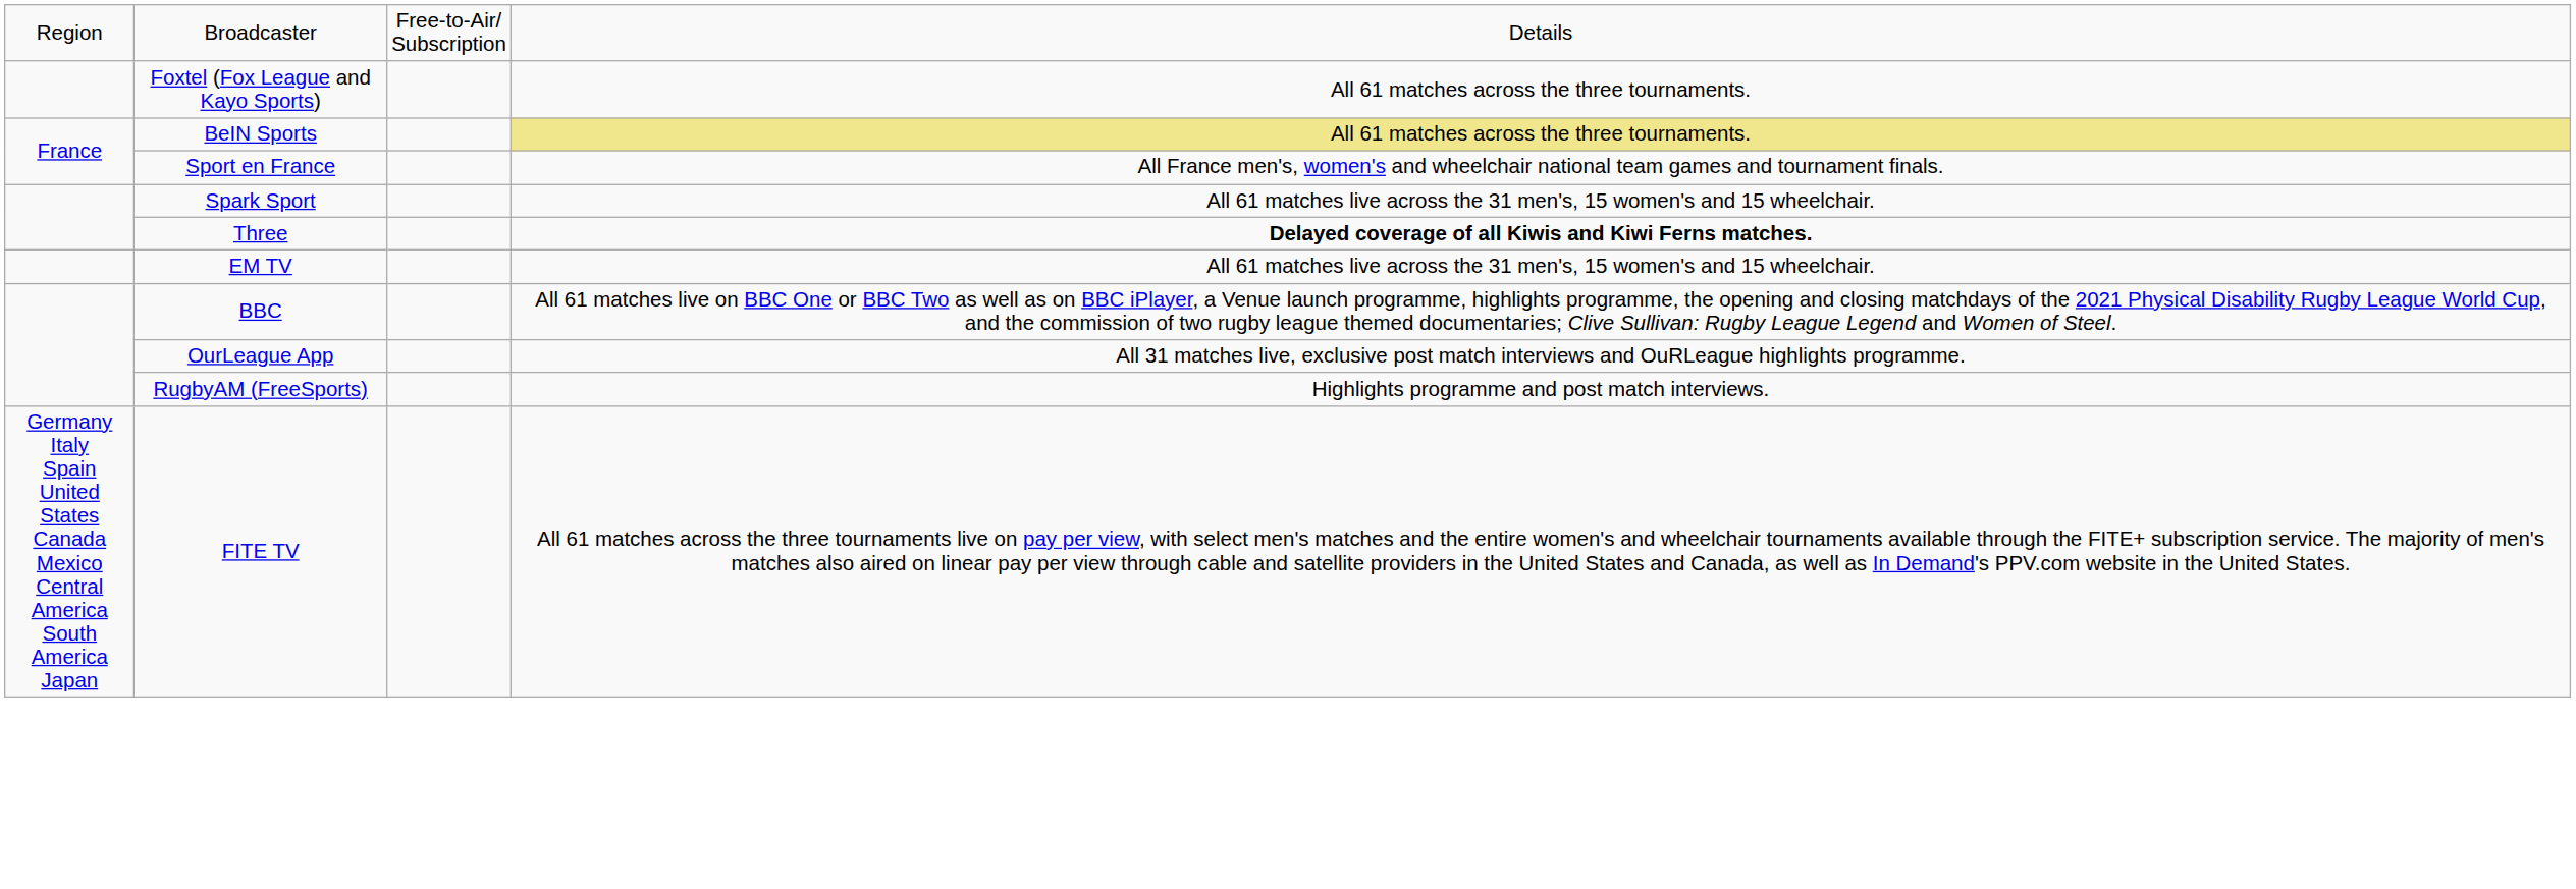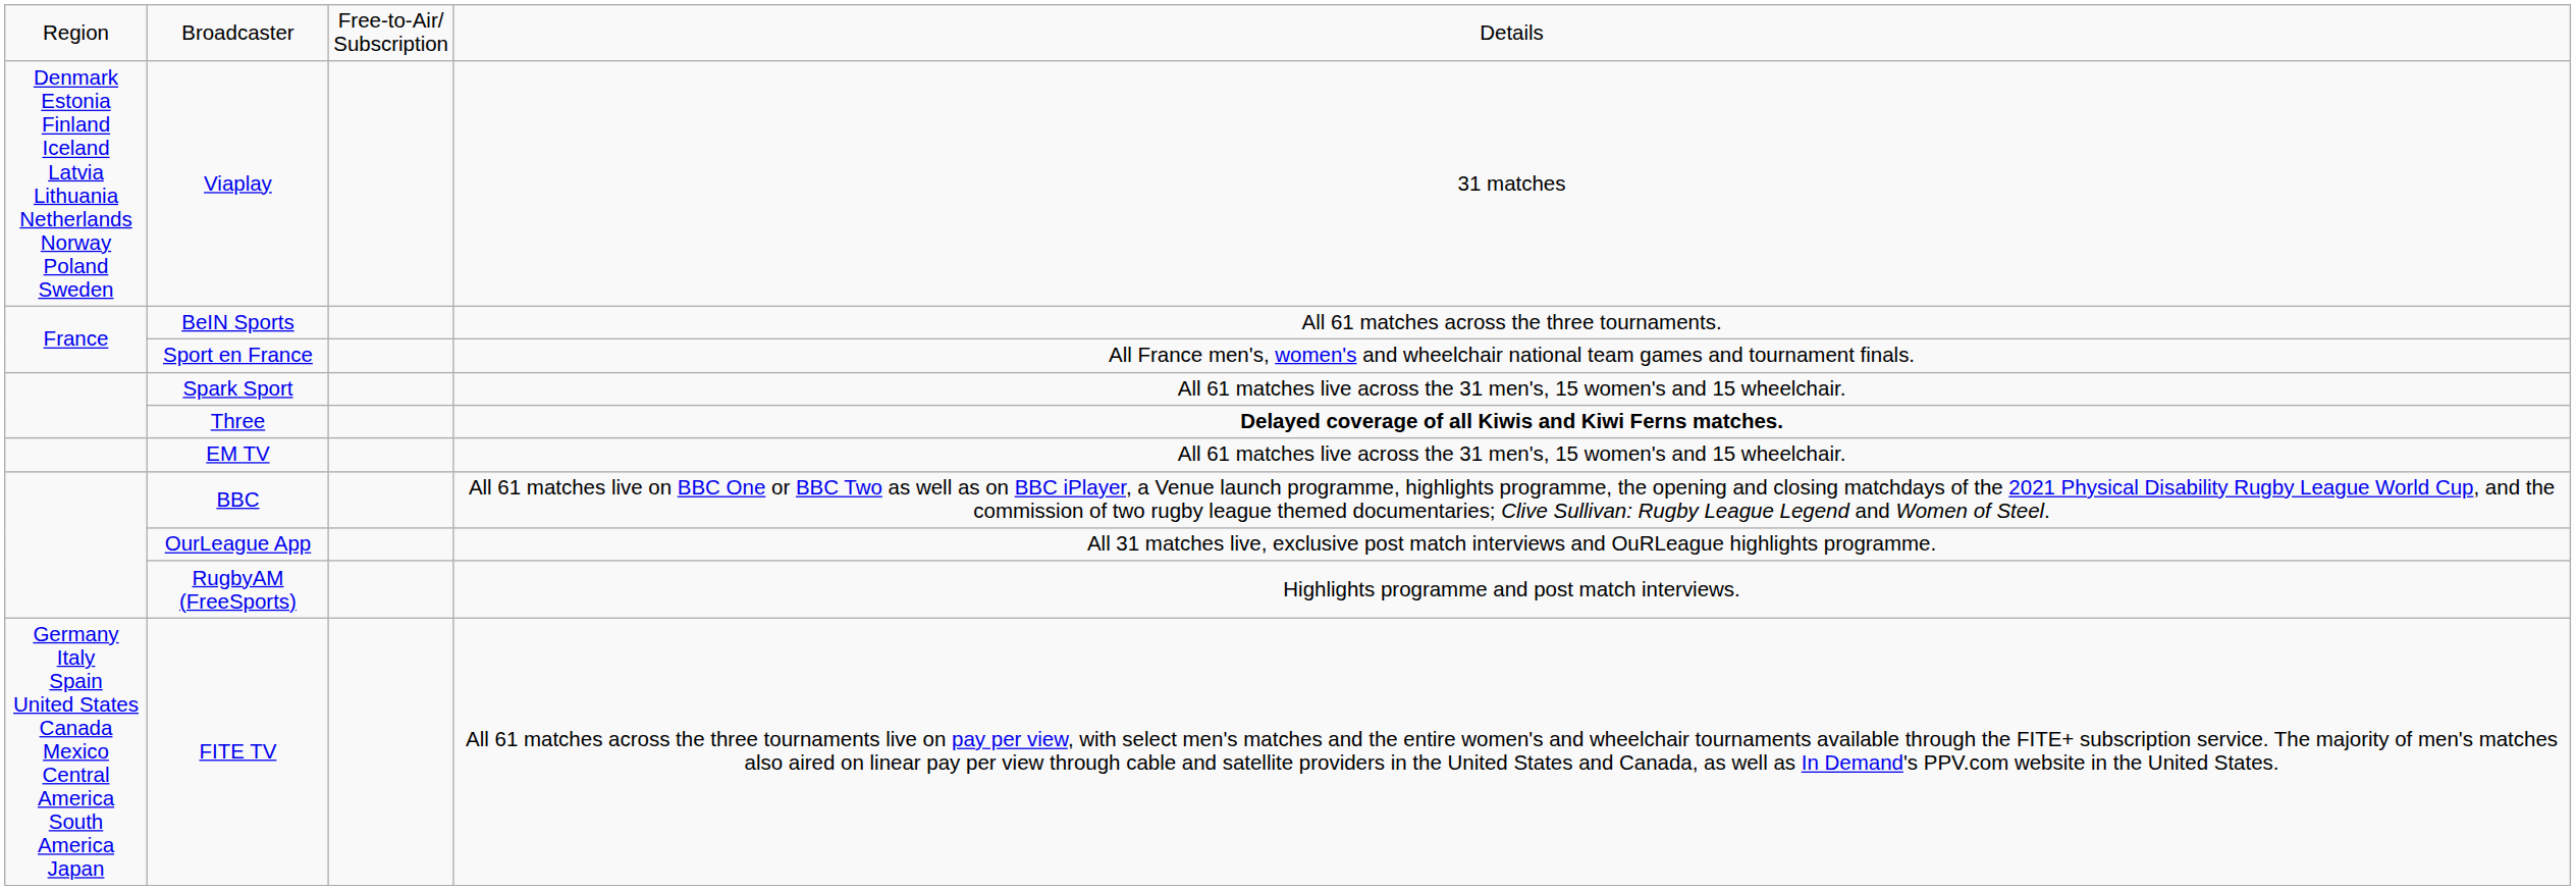- row: Foxtel (Fox League and Kayo Sports) | All 61 matches across the three tournaments.
+ row: Denmark Estonia Finland Iceland Latvia Lithuania Netherlands Norway Poland Sweden | Viaplay | 31 matches
BeIN Sports | column 4: khaki background -> no background
